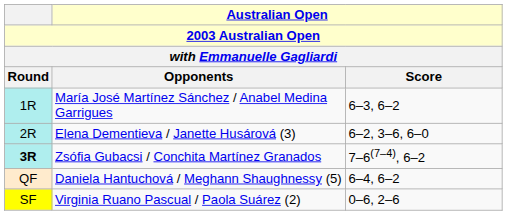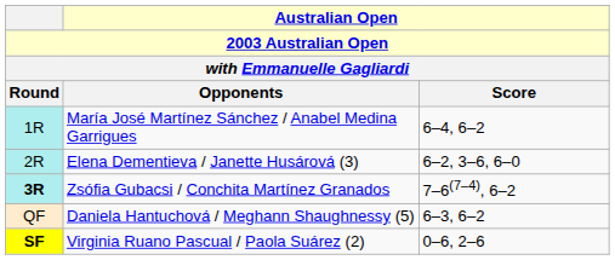María José Martínez Sánchez / Anabel Medina Garrigues | Australian Open / Score: 6–3, 6–2 -> 6–4, 6–2
Daniela Hantuchová / Meghann Shaughnessy (5) | Australian Open / Score: 6–4, 6–2 -> 6–3, 6–2
Virginia Ruano Pascual / Paola Suárez (2) | Round: normal -> bold
